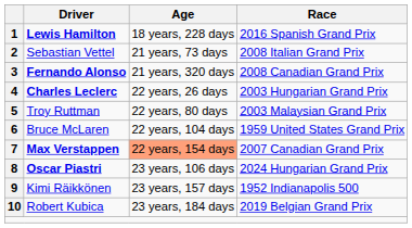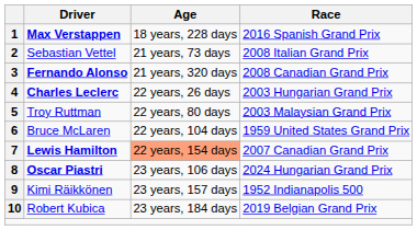1 | Driver: Lewis Hamilton -> Max Verstappen
7 | Driver: Max Verstappen -> Lewis Hamilton
